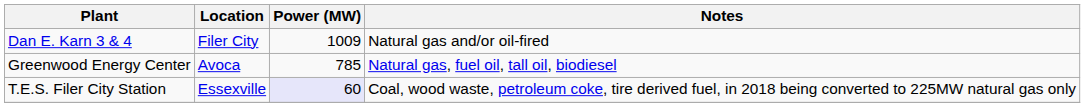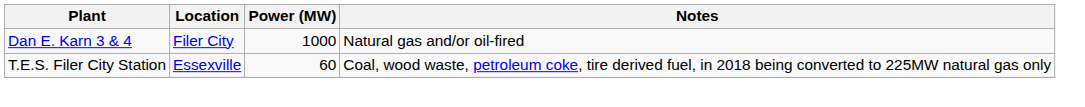Dan E. Karn 3 & 4 | Power (MW): 1009 -> 1000
- row: Greenwood Energy Center | Avoca | 785 | Natural gas, fuel oil, tall oil, biodiesel
T.E.S. Filer City Station | Power (MW): lavender background -> no background
